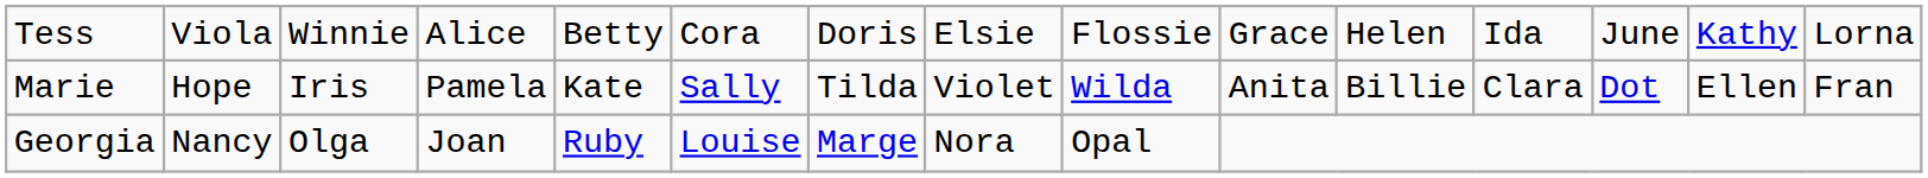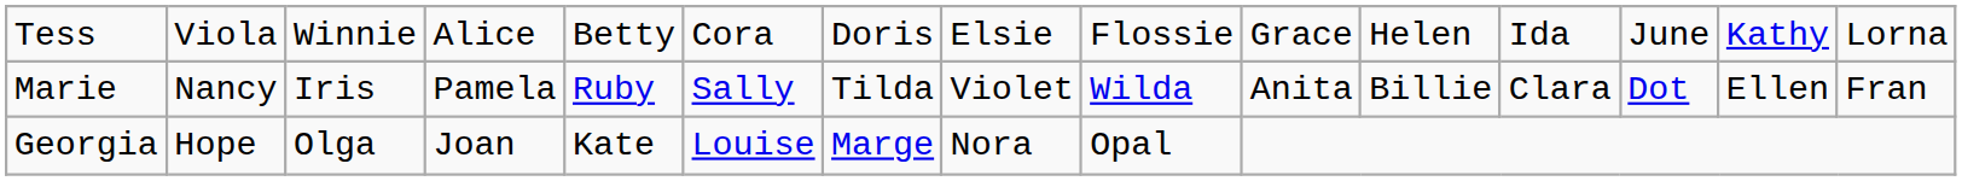Marie | column 2: Hope -> Nancy
Marie | column 5: Kate -> Ruby
Georgia | column 2: Nancy -> Hope
Georgia | column 5: Ruby -> Kate
